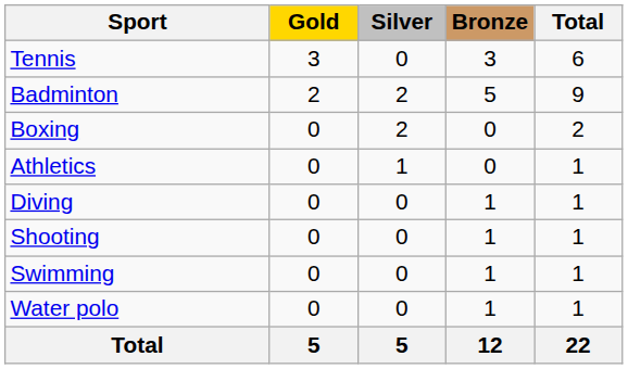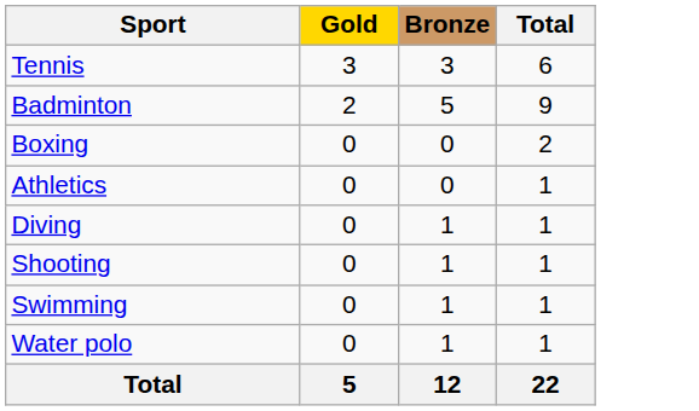- column: Silver | 0 | 2 | 2 | 1 | 0 | 0 | 0 | 0 | 5
